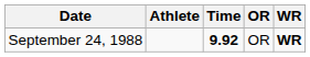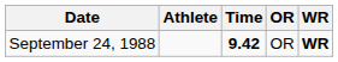September 24, 1988 | Time: 9.92 -> 9.42
